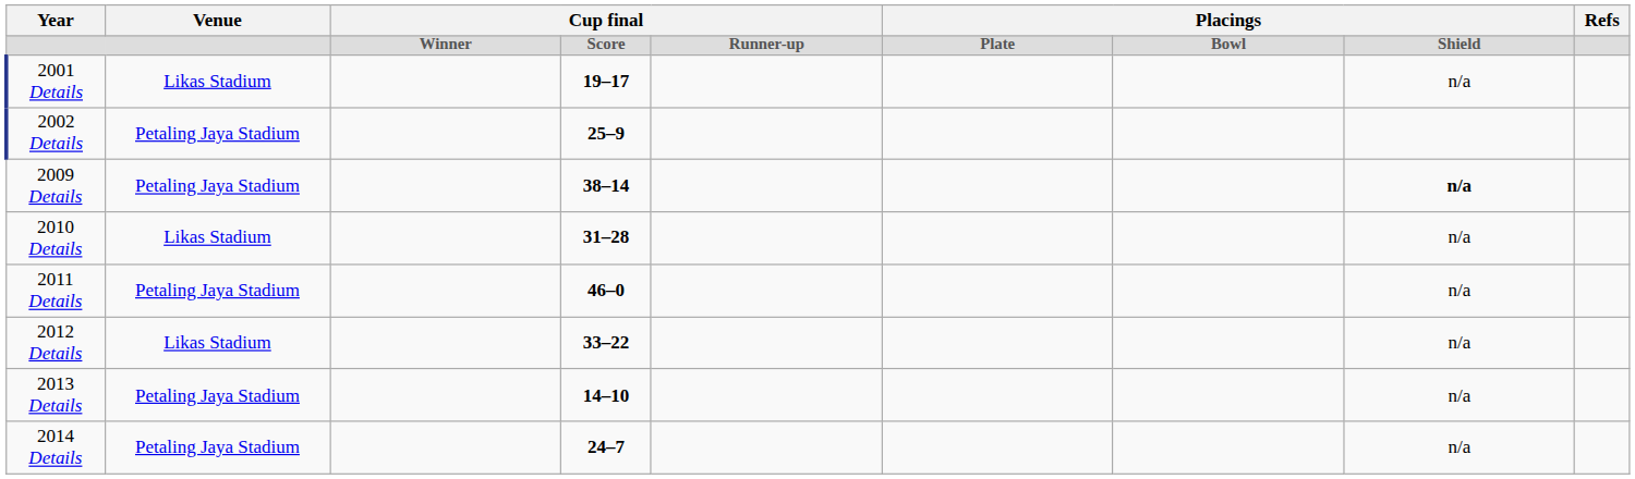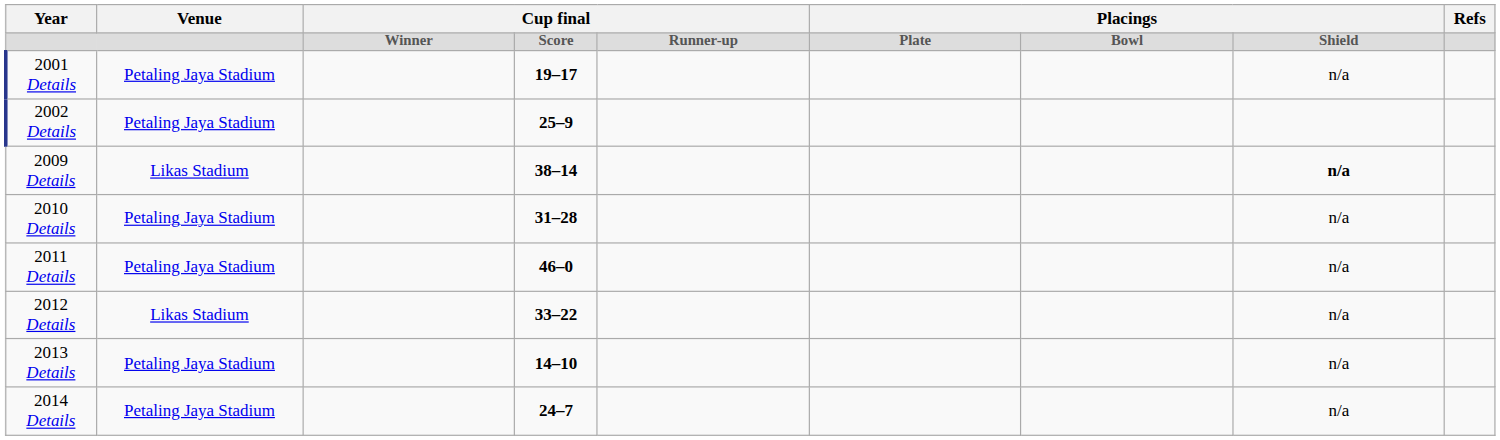2001 Details | Venue: Likas Stadium -> Petaling Jaya Stadium
2009 Details | Venue: Petaling Jaya Stadium -> Likas Stadium
2010 Details | Venue: Likas Stadium -> Petaling Jaya Stadium
